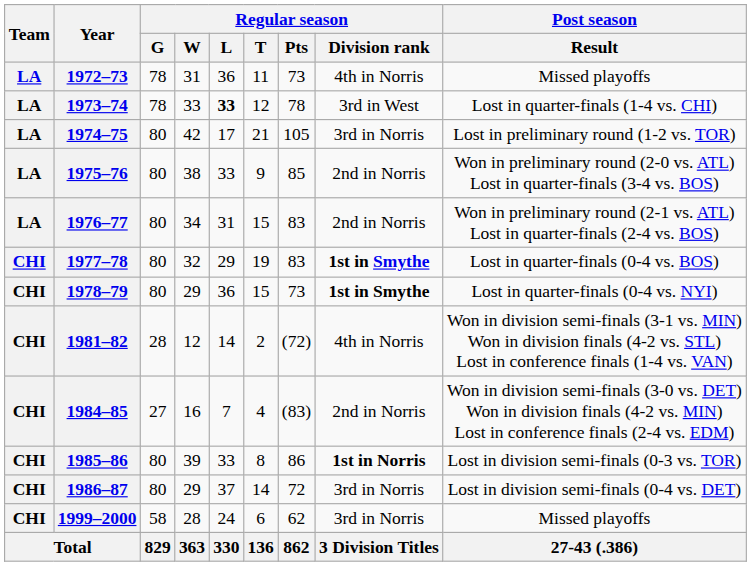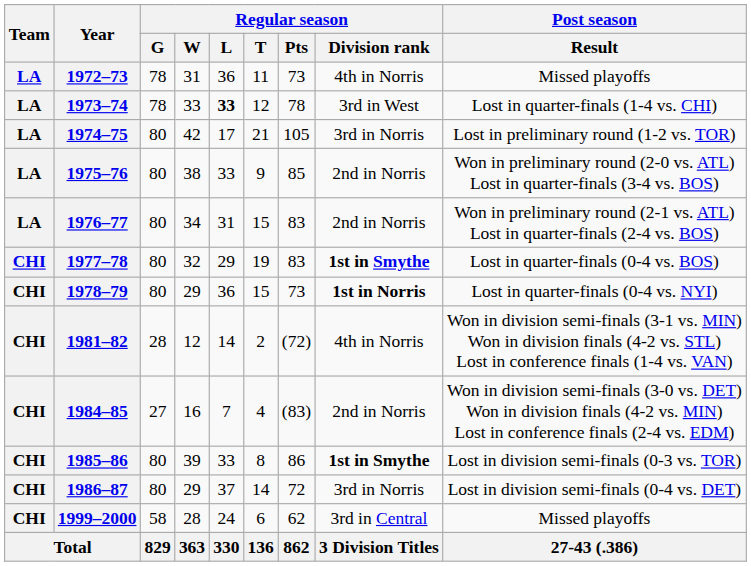1978–79 | Regular season / Division rank: 1st in Smythe -> 1st in Norris
1985–86 | Regular season / Division rank: 1st in Norris -> 1st in Smythe
1999–2000 | Regular season / Division rank: 3rd in Norris -> 3rd in Central
